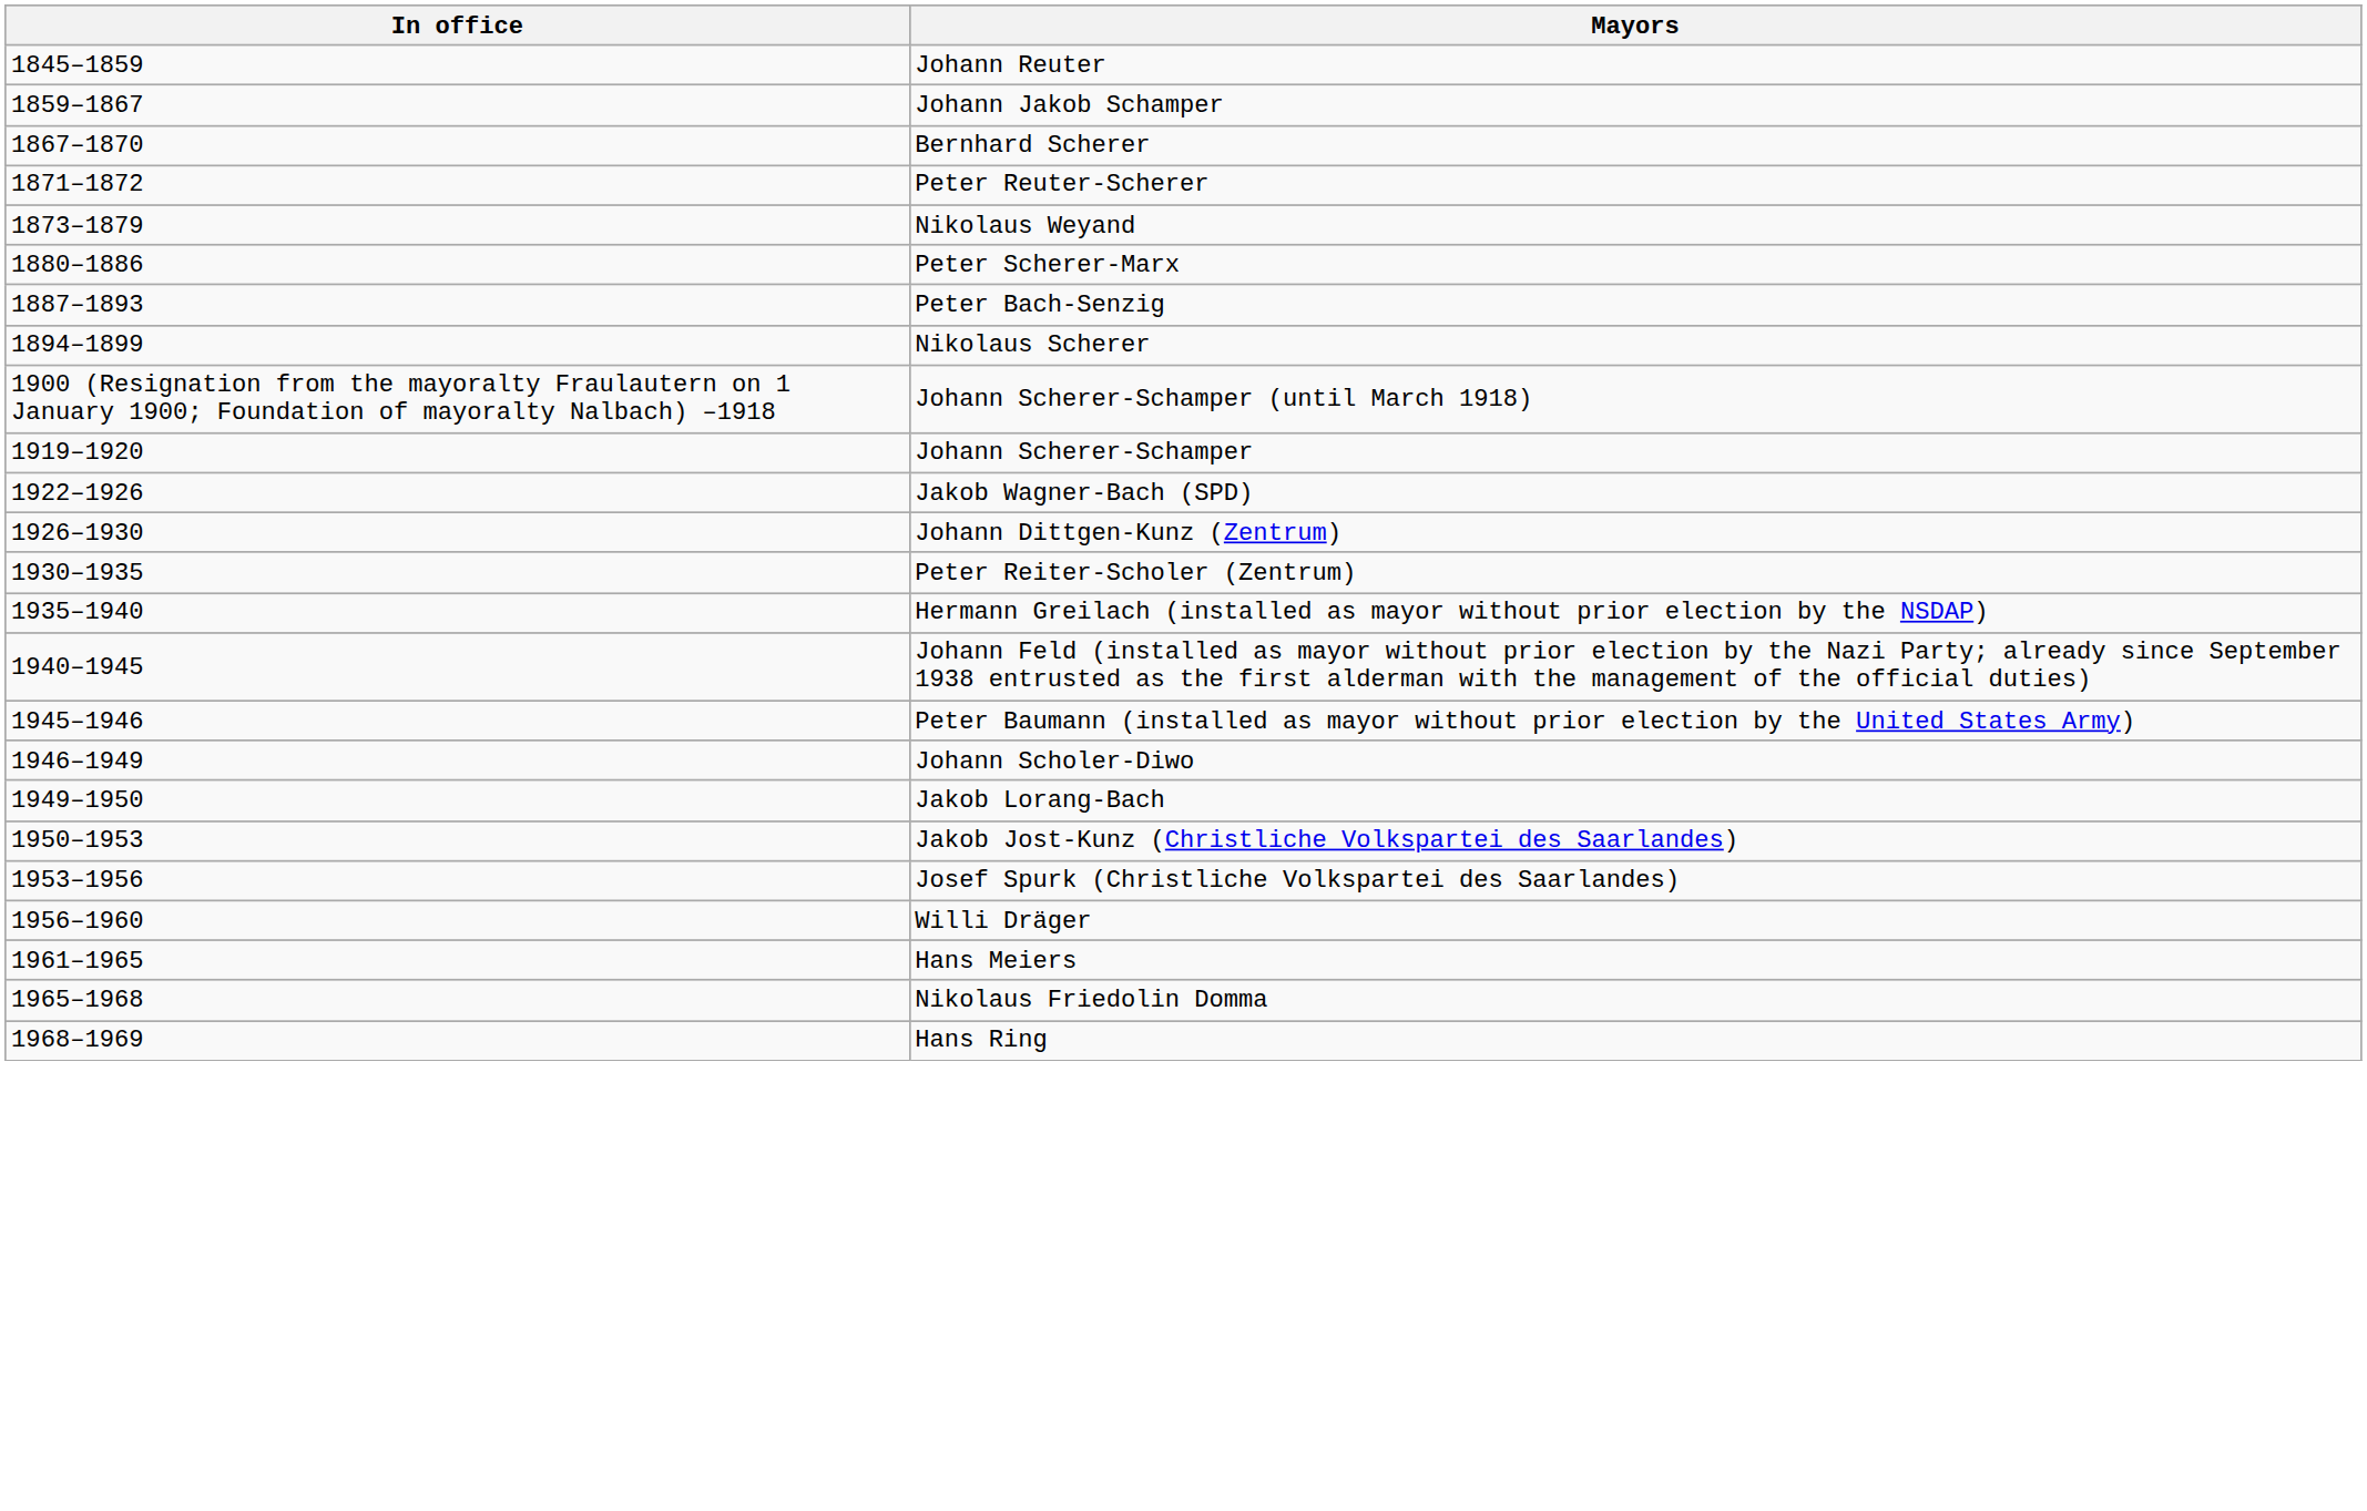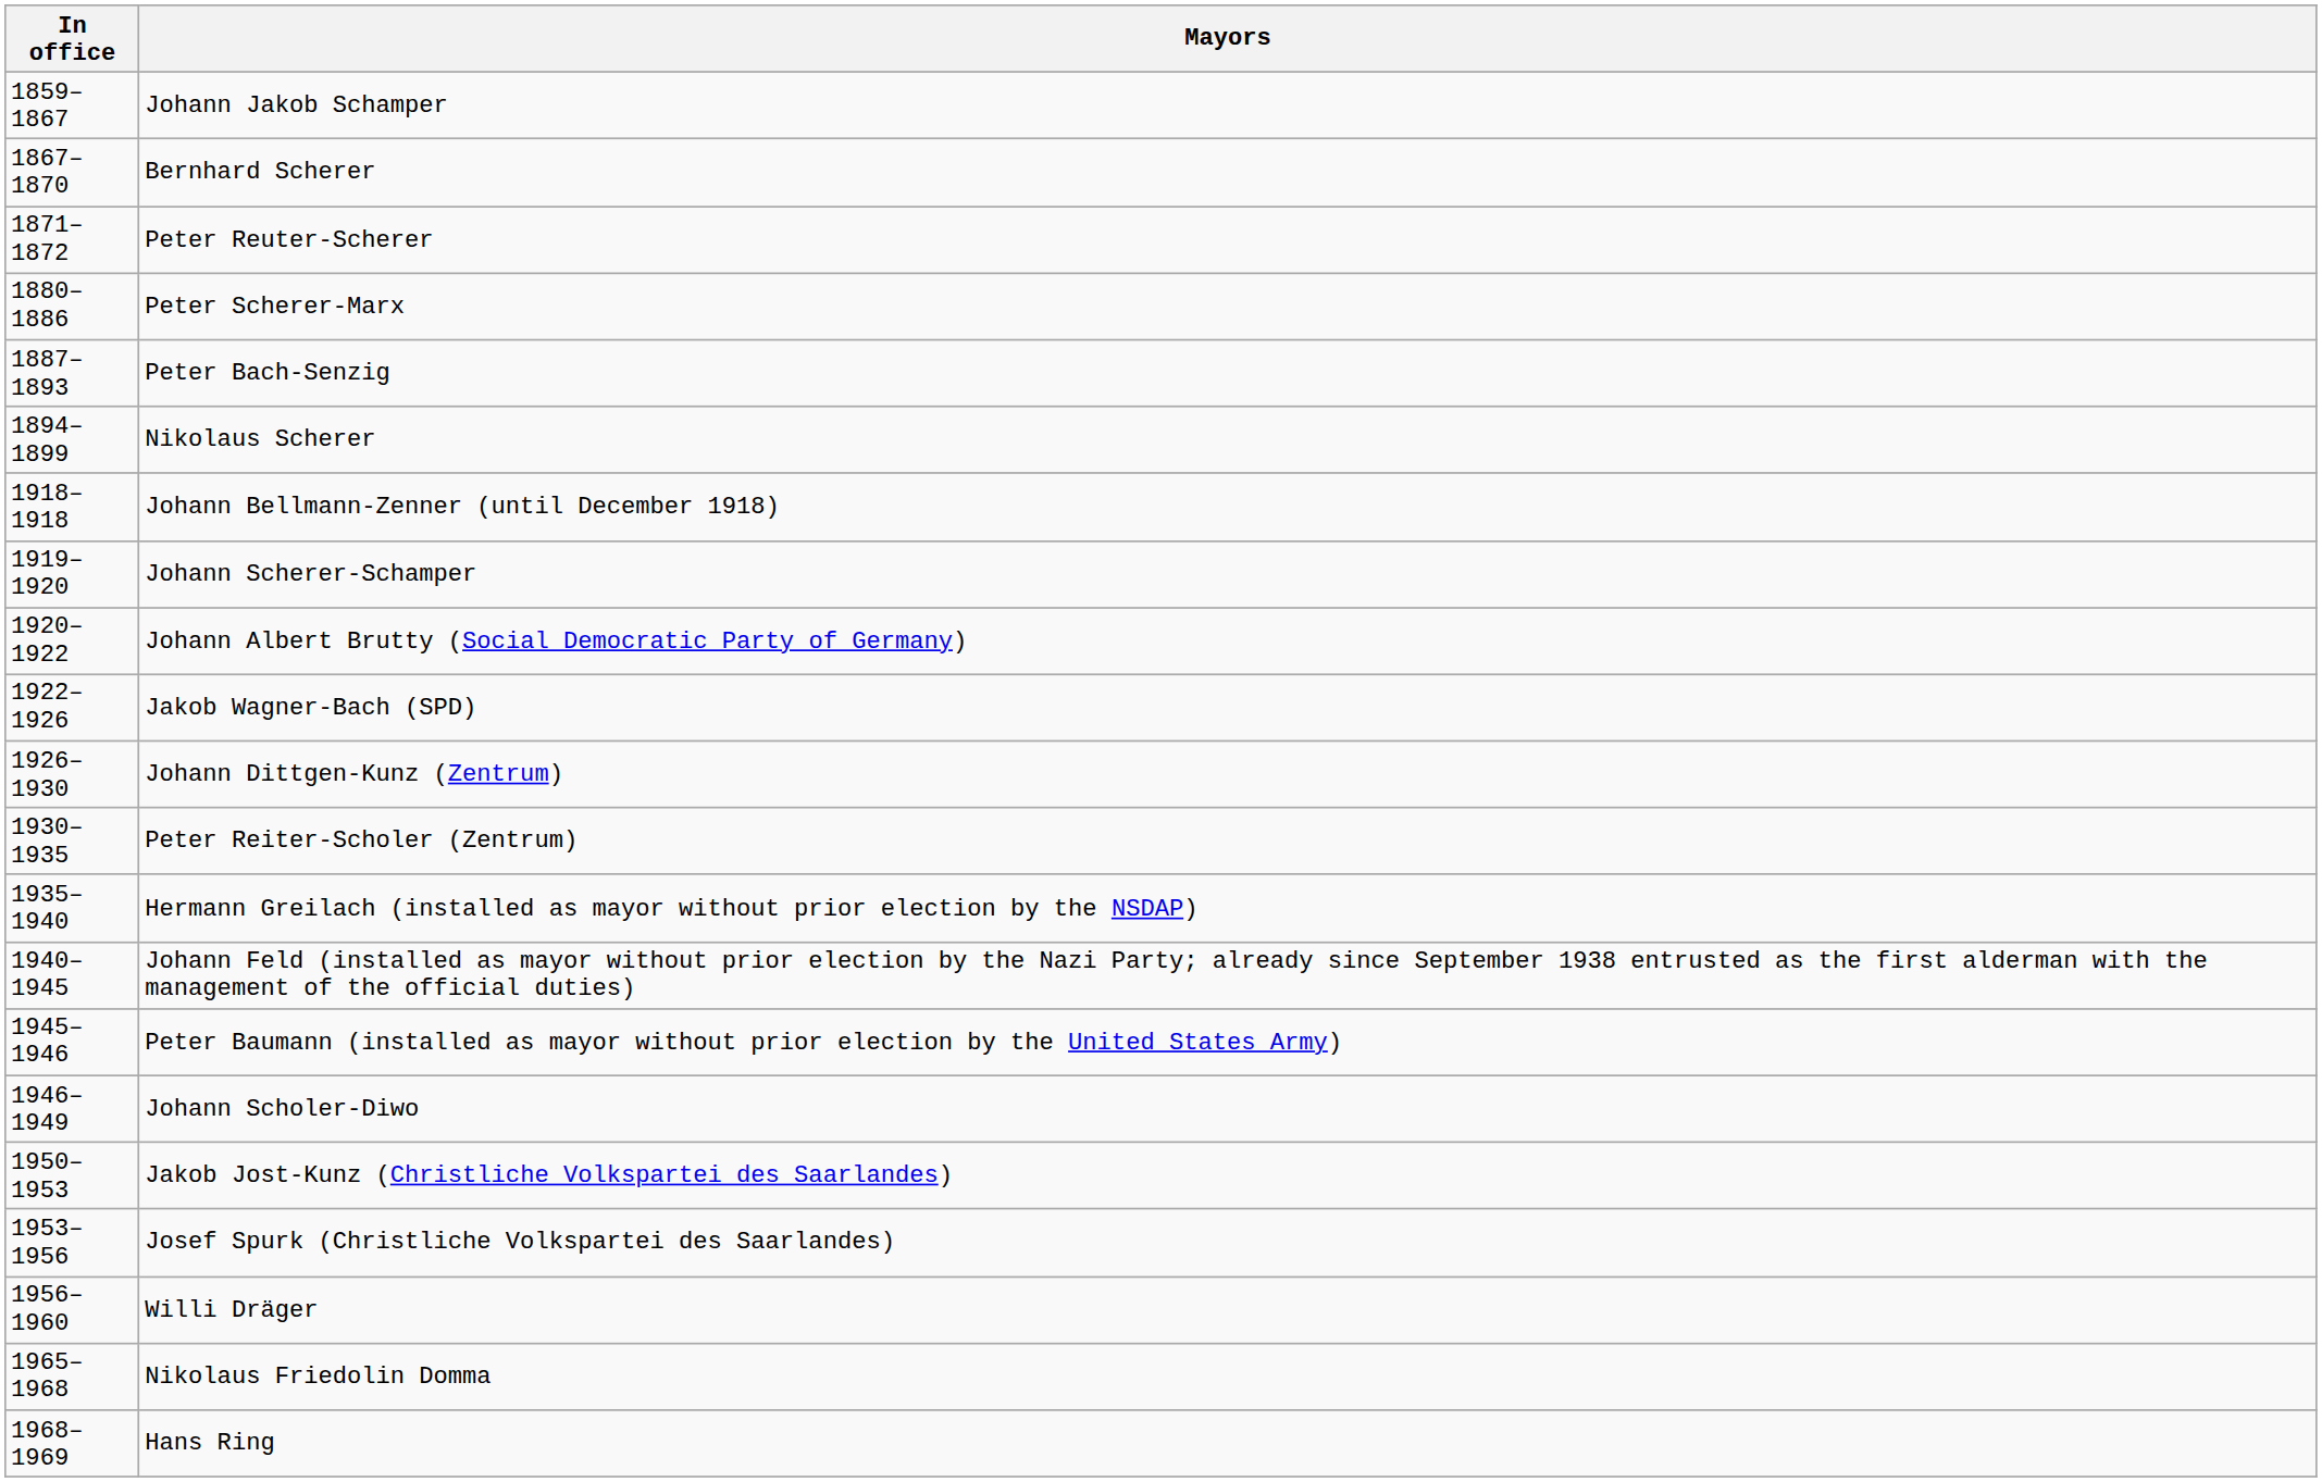- row: 1845–1859 | Johann Reuter
- row: 1873–1879 | Nikolaus Weyand
- row: 1900 (Resignation from the mayoralty Fraulautern on 1 January 1900; Foundation of mayoralty Nalbach) –1918 | Johann Scherer-Schamper (until March 1918)
+ row: 1918–1918 | Johann Bellmann-Zenner (until December 1918)
+ row: 1920–1922 | Johann Albert Brutty (Social Democratic Party of Germany)
- row: 1949–1950 | Jakob Lorang-Bach
- row: 1961–1965 | Hans Meiers
